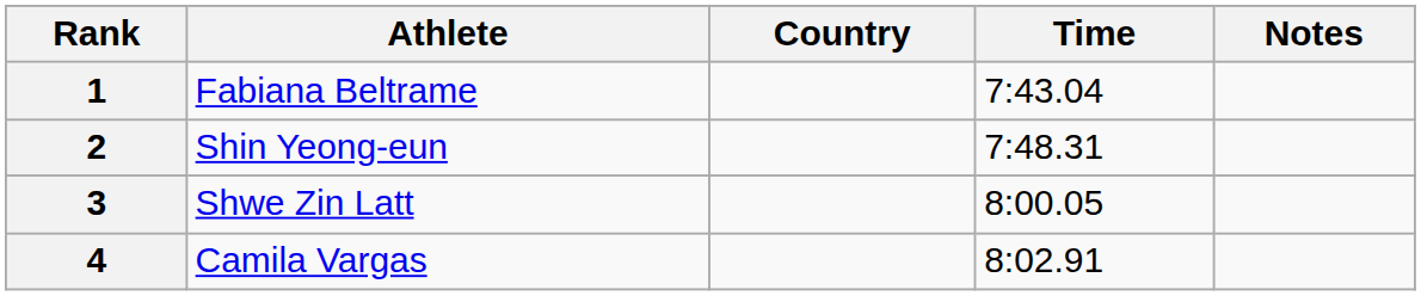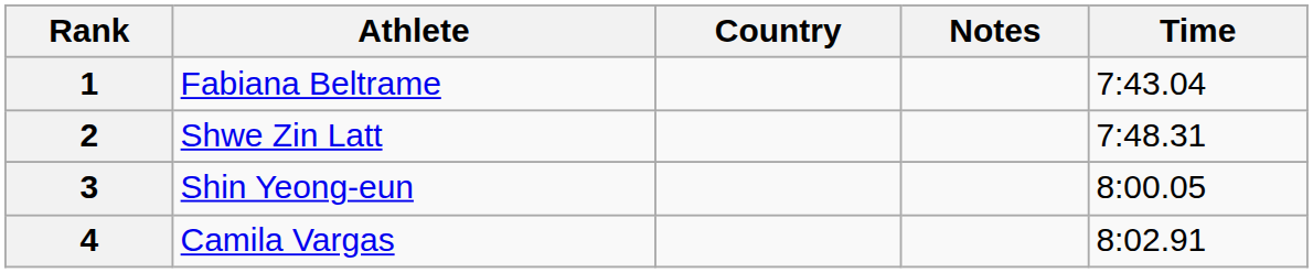columns swapped: Time <-> Notes
2 | Athlete: Shin Yeong-eun -> Shwe Zin Latt
3 | Athlete: Shwe Zin Latt -> Shin Yeong-eun
